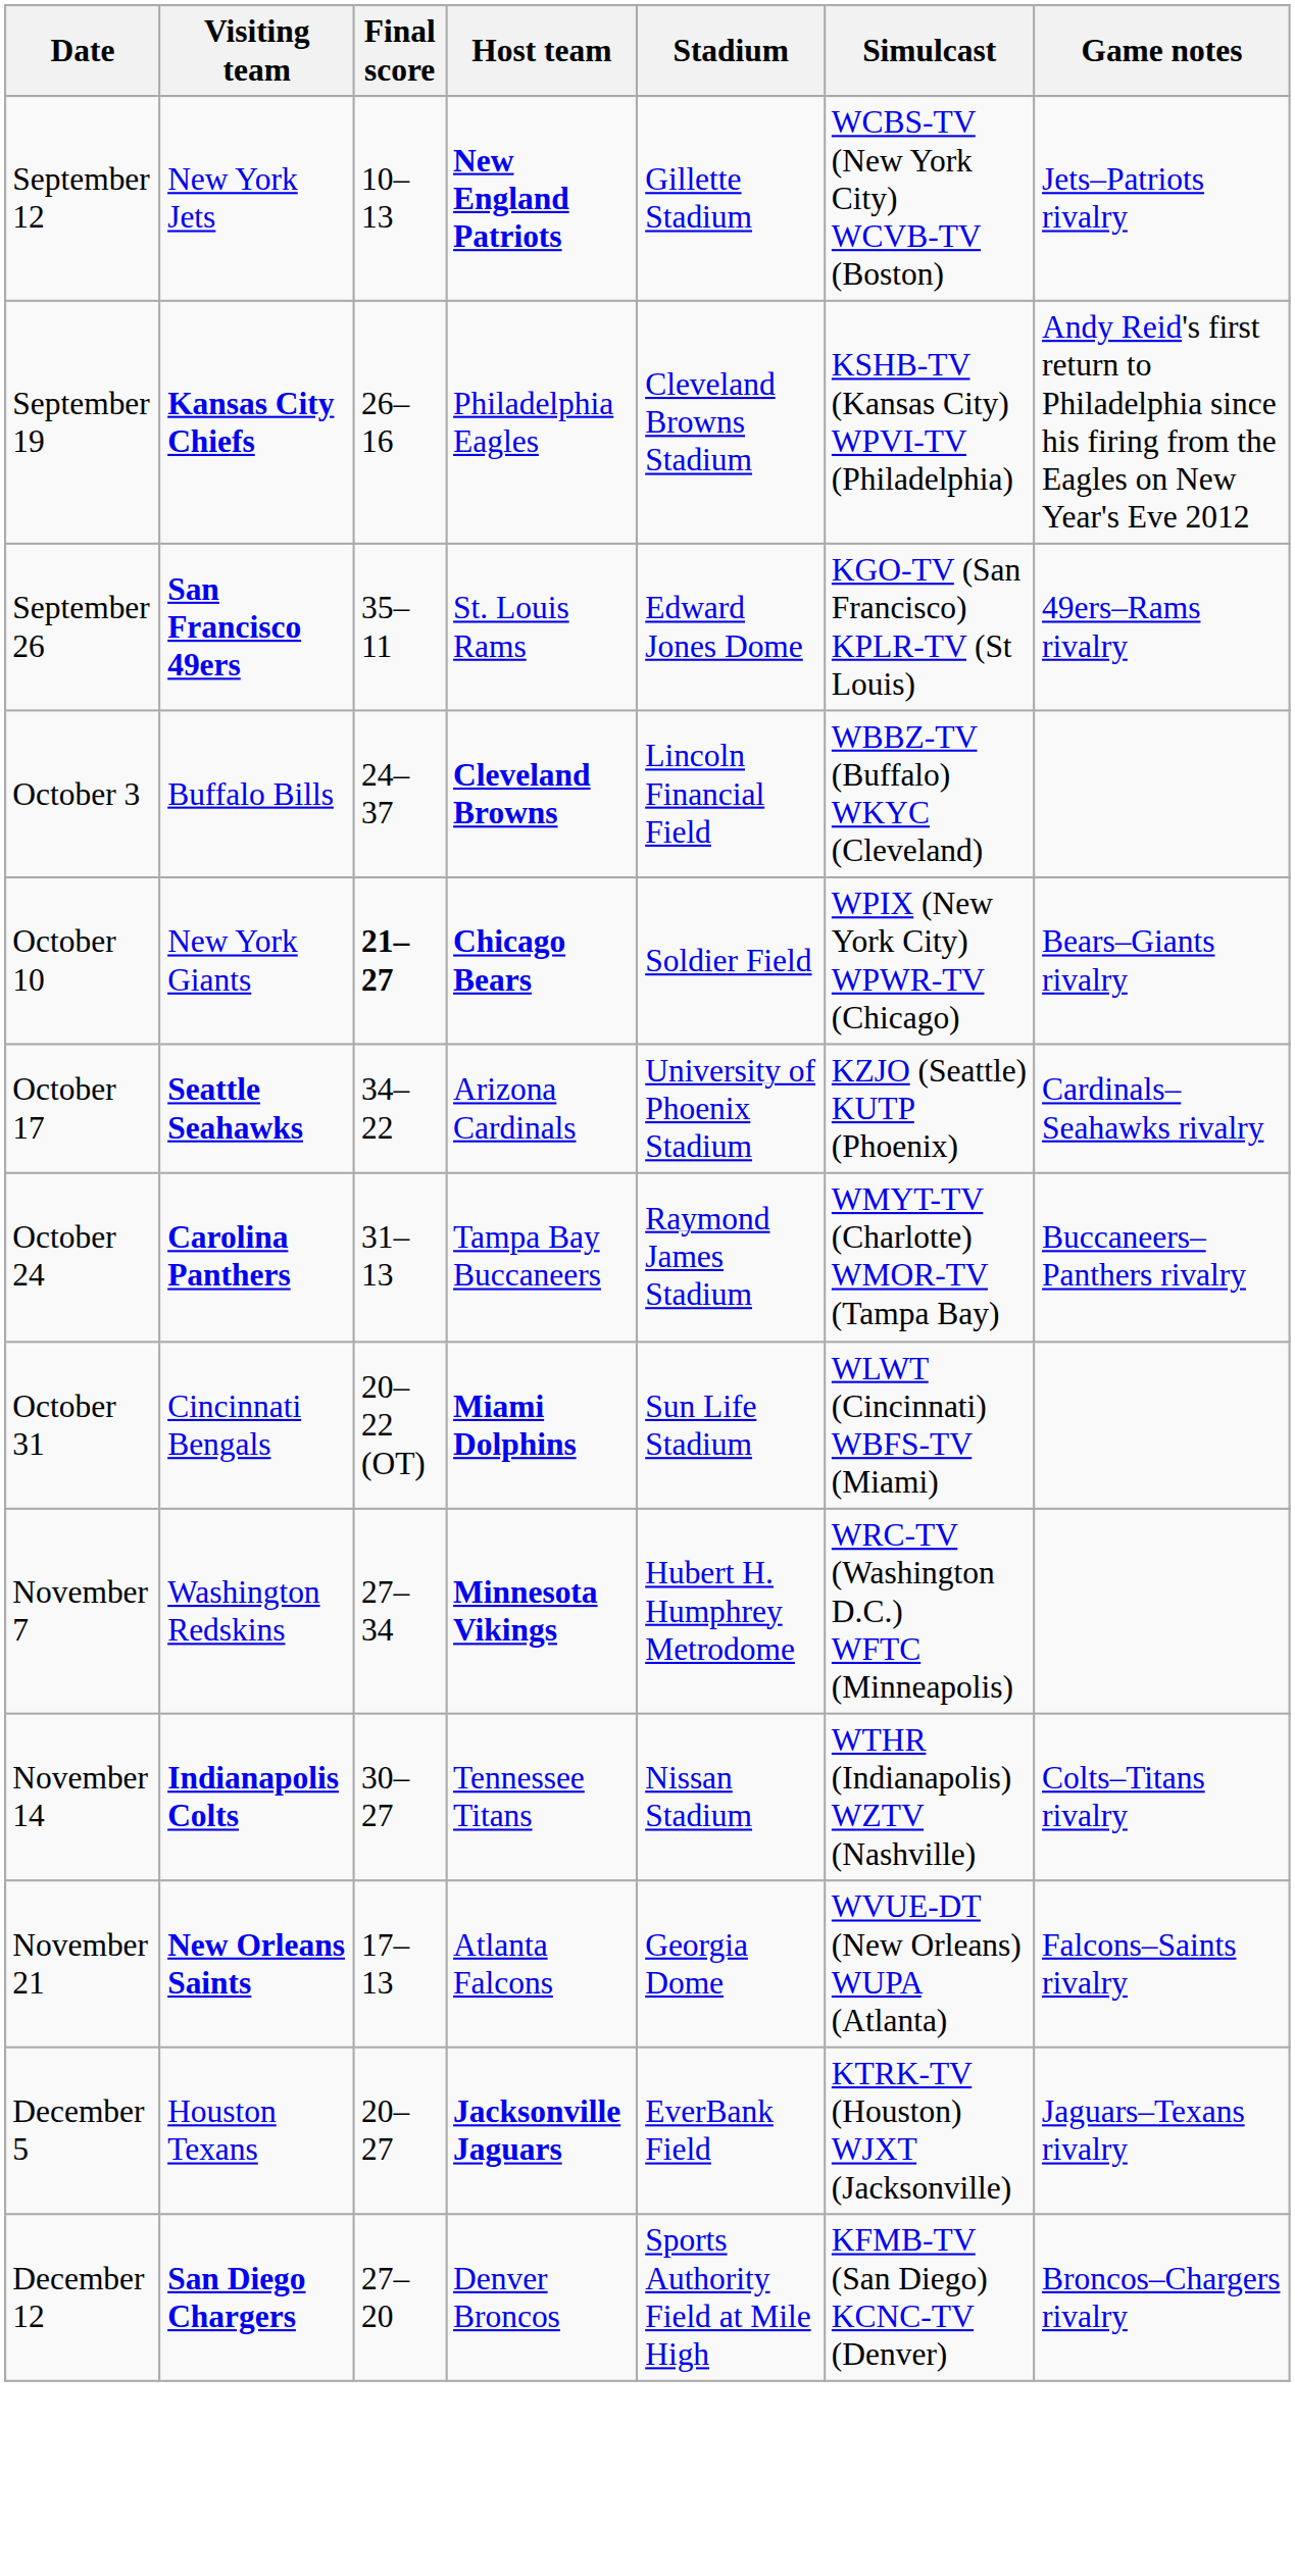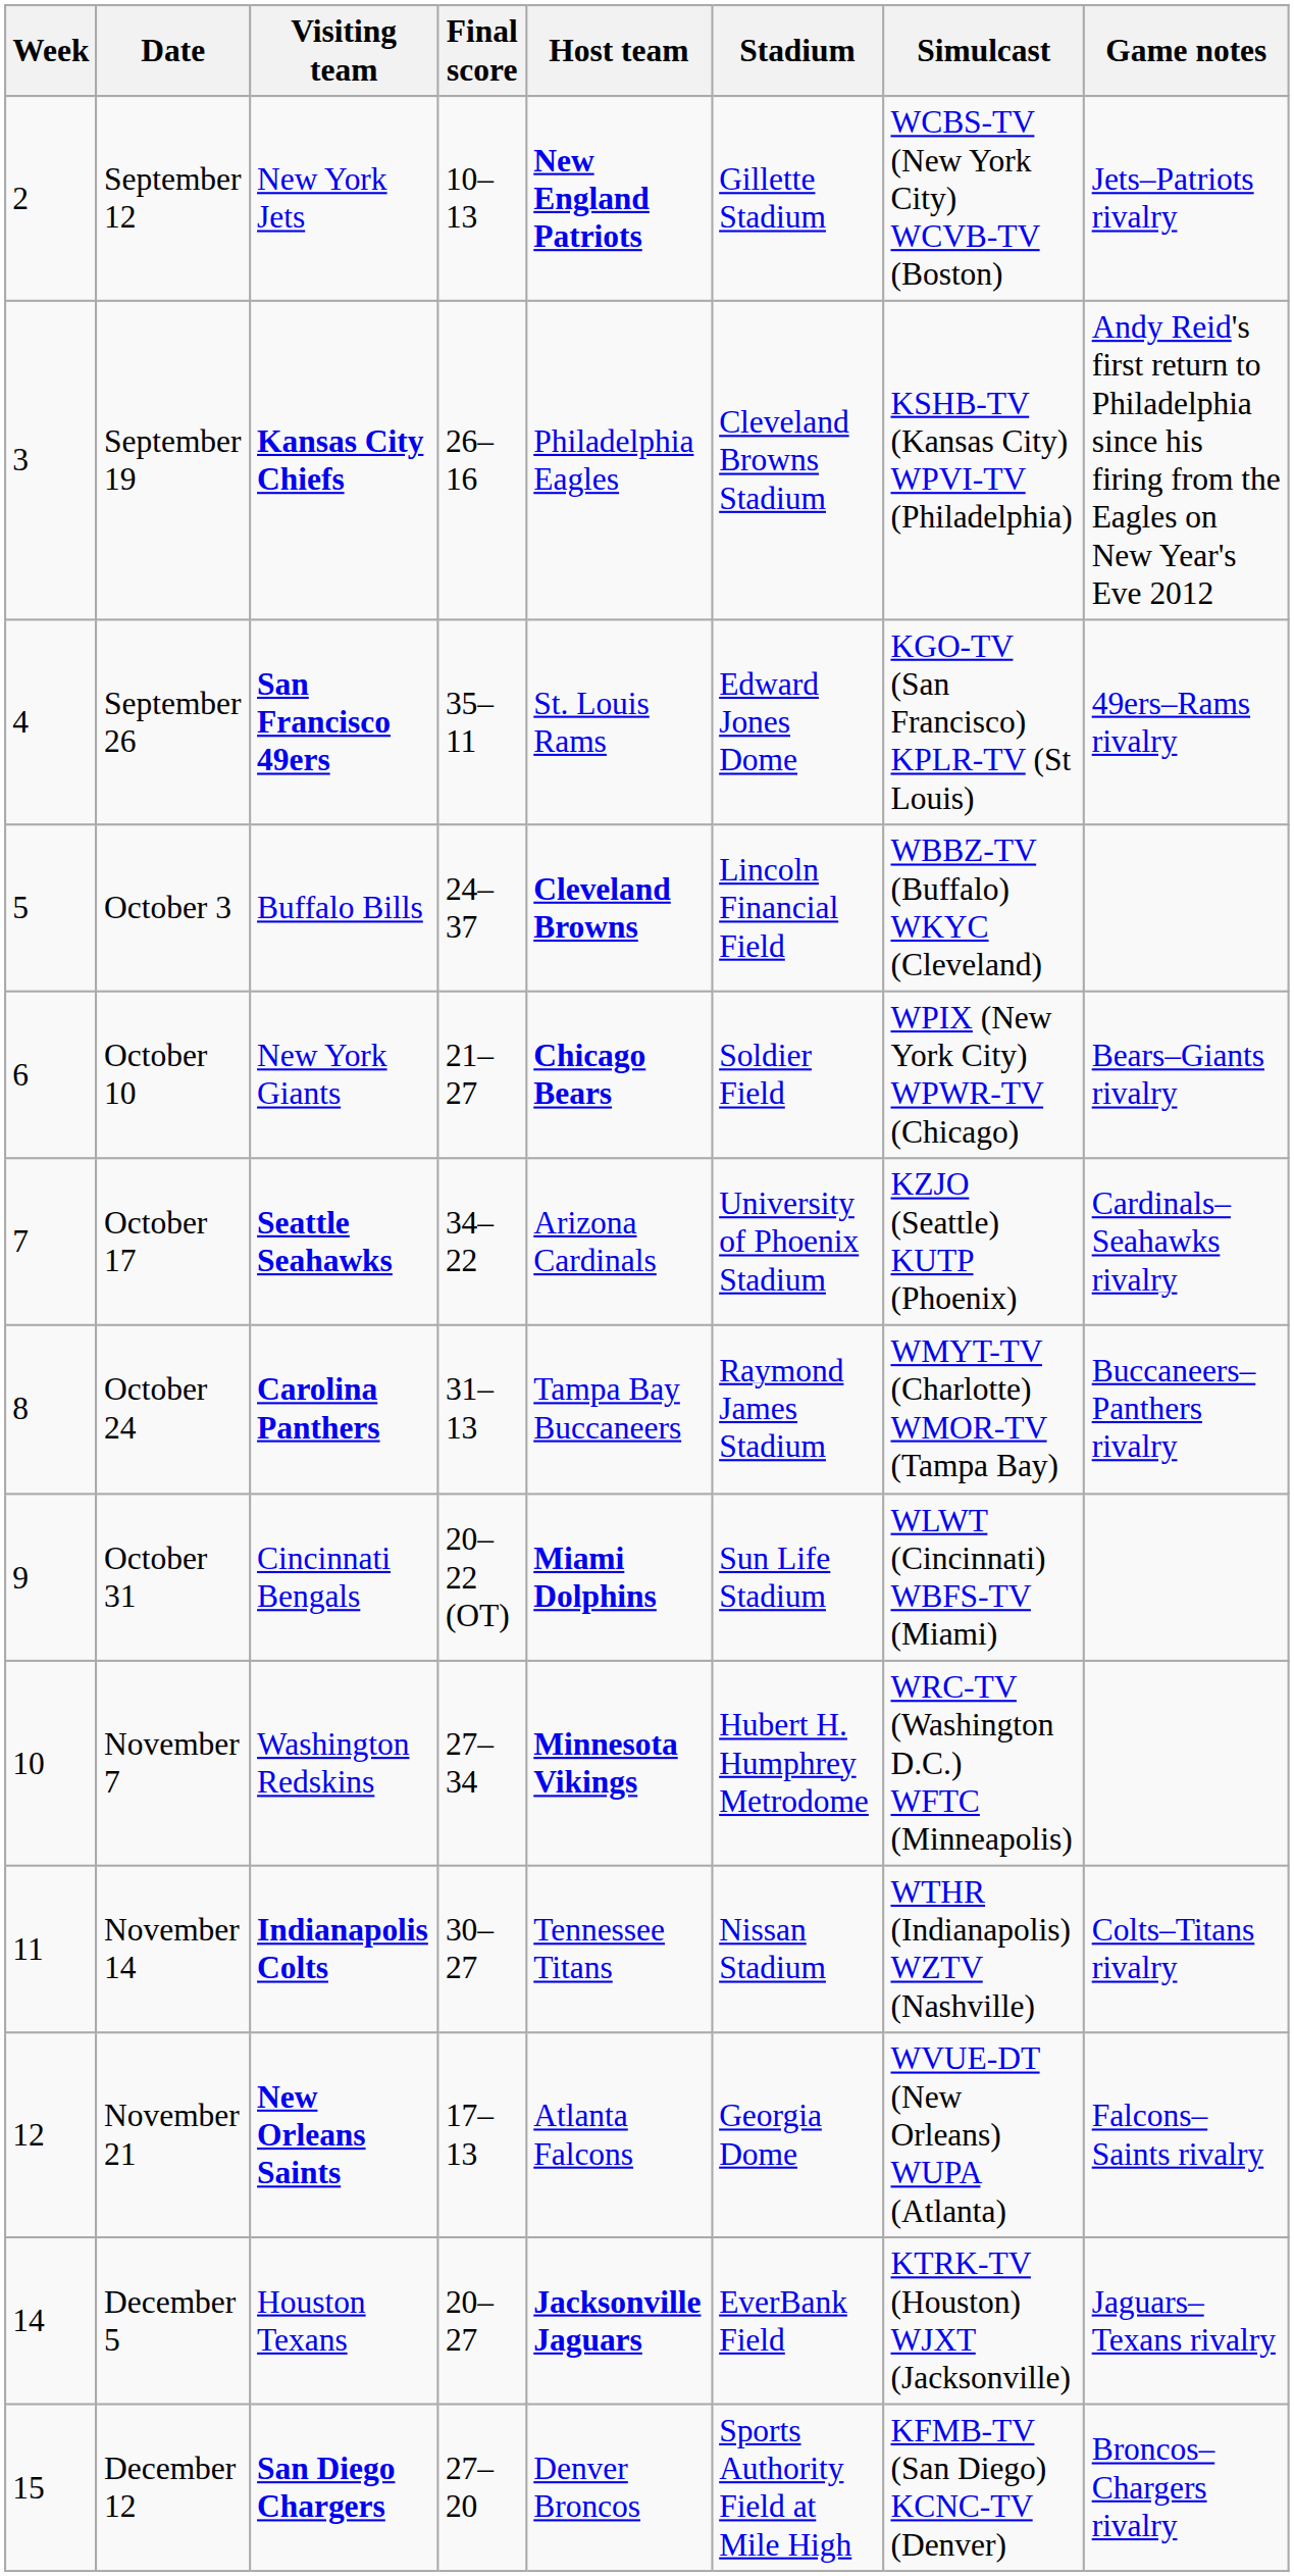+ column: Week | 2 | 3 | 4 | 5 | 6 | 7 | 8 | 9 | 10 | 11 | 12 | 14 | 15
October 10 | Final score: bold -> normal
